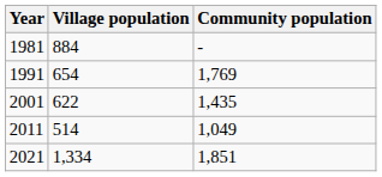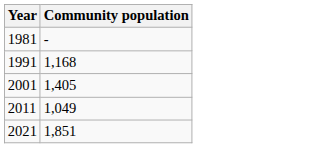- column: Village population | 884 | 654 | 622 | 514 | 1,334
1991 | Community population: 1,769 -> 1,168
2001 | Community population: 1,435 -> 1,405
